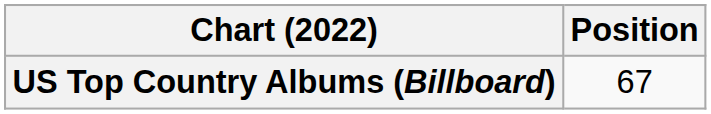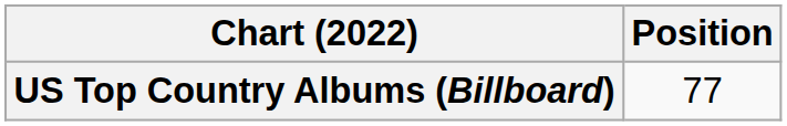US Top Country Albums (Billboard) | Position: 67 -> 77
